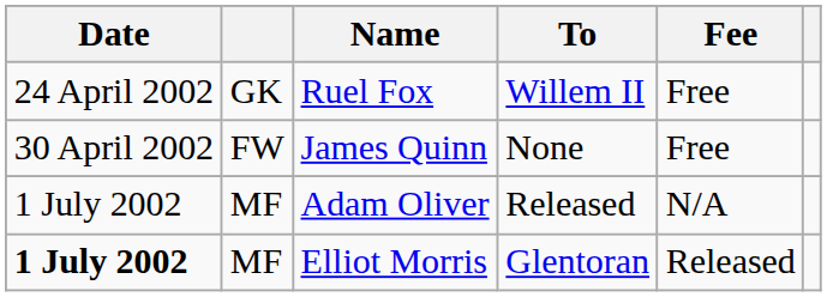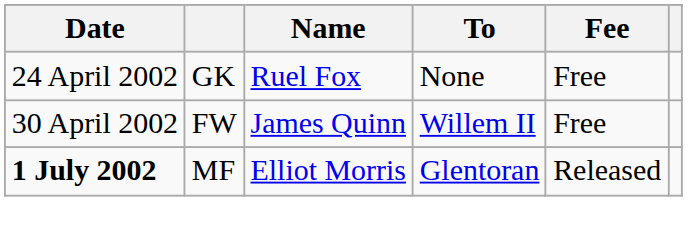Ruel Fox | To: Willem II -> None
James Quinn | To: None -> Willem II
- row: 1 July 2002 | MF | Adam Oliver | Released | N/A
